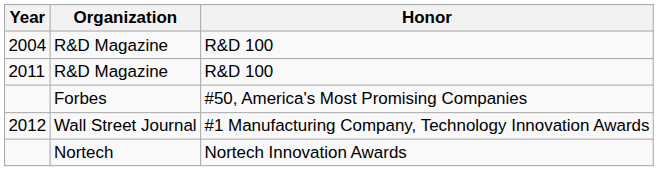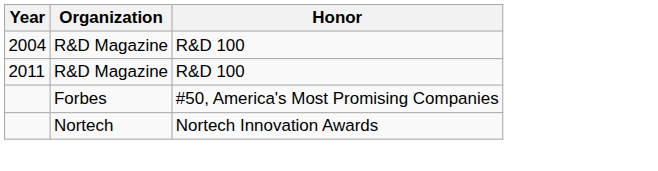- row: 2012 | Wall Street Journal | #1 Manufacturing Company, Technology Innovation Awards
